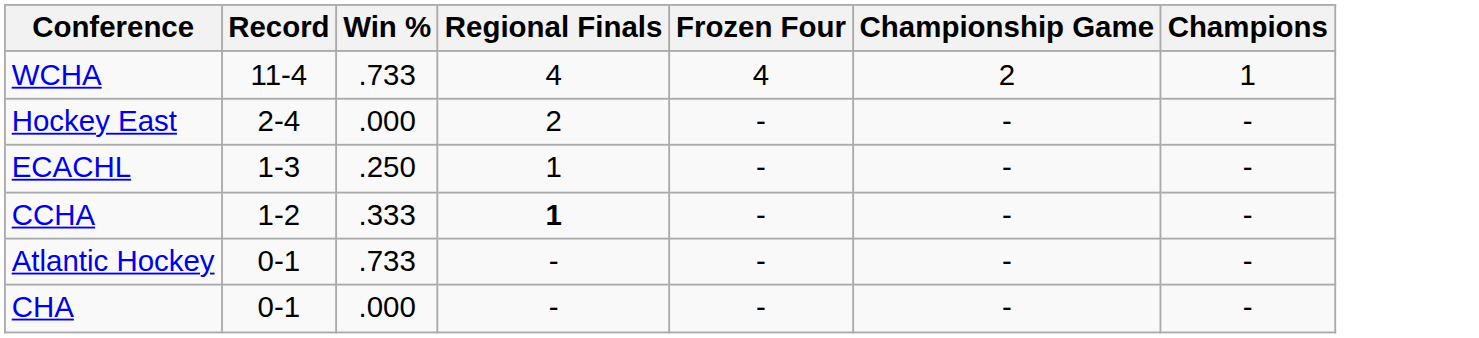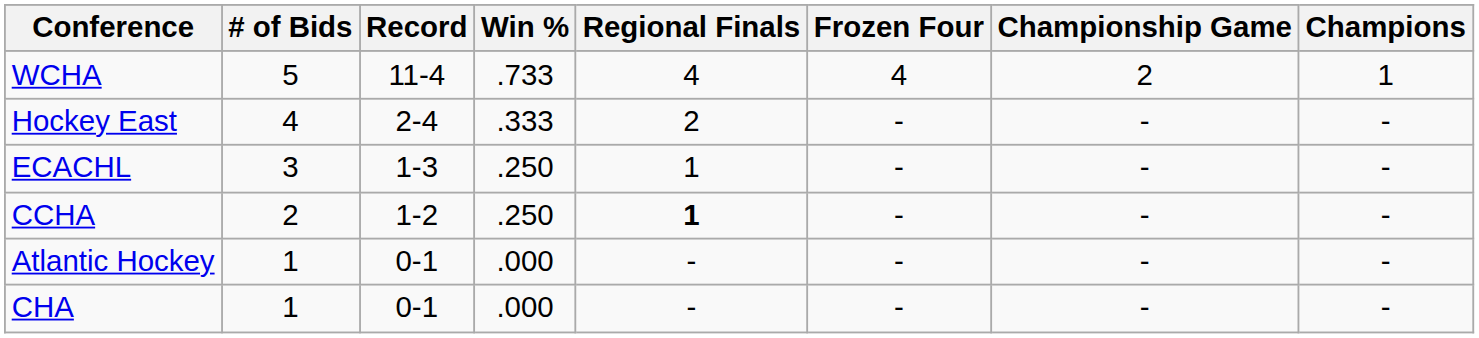+ column: # of Bids | 5 | 4 | 3 | 2 | 1 | 1
Hockey East | Win %: .000 -> .333
CCHA | Win %: .333 -> .250
Atlantic Hockey | Win %: .733 -> .000
